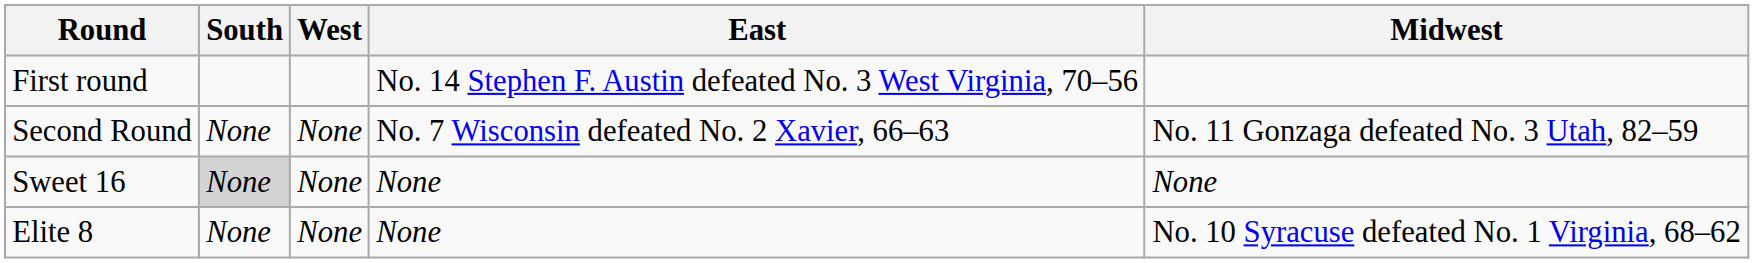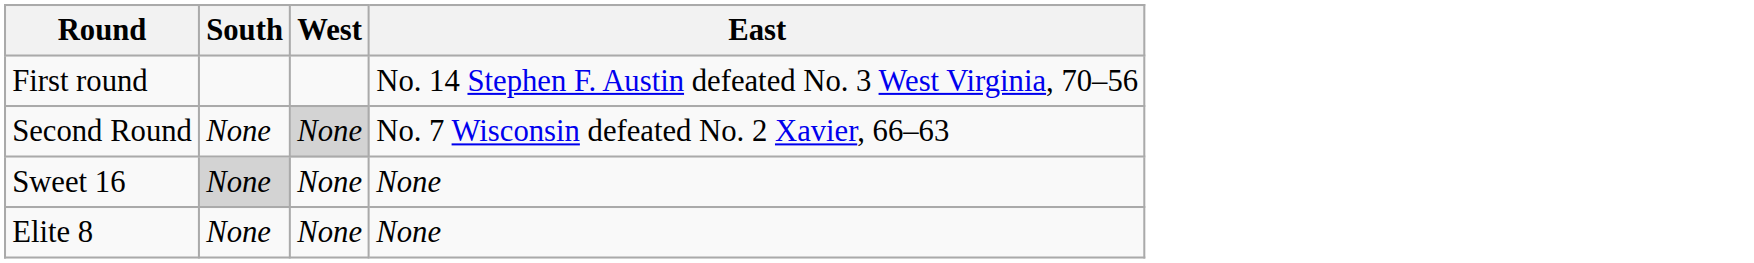- column: Midwest | No. 11 Gonzaga defeated No. 3 Utah, 82–59 | None | No. 10 Syracuse defeated No. 1 Virginia, 68–62
Second Round | West: no background -> lightgrey background
